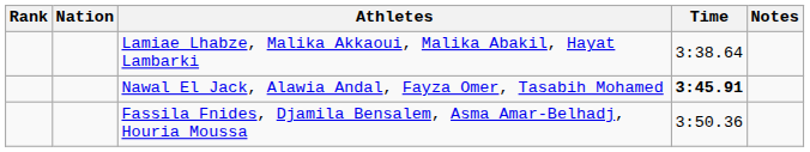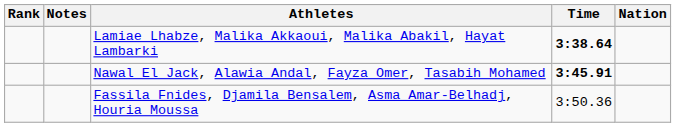columns swapped: Nation <-> Notes
Lamiae Lhabze, Malika Akkaoui, Malika Abakil, Hayat Lambarki | Time: normal -> bold
